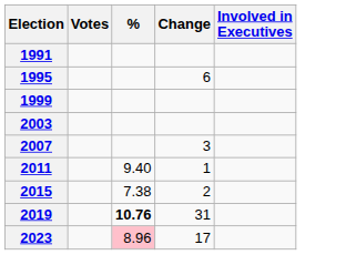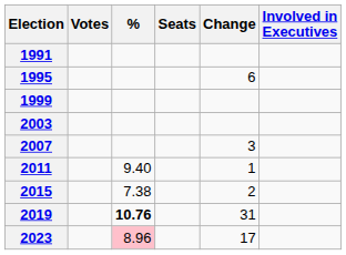+ column: Seats
